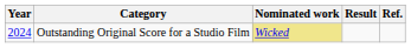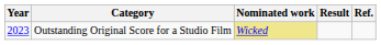Outstanding Original Score for a Studio Film | Year: 2024 -> 2023
